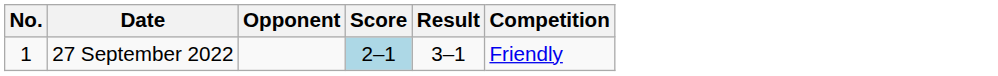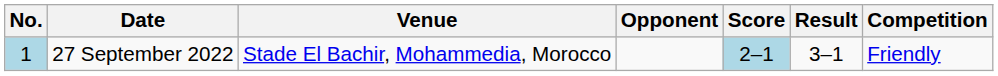+ column: Venue | Stade El Bachir, Mohammedia, Morocco
27 September 2022 | No.: no background -> lightblue background
